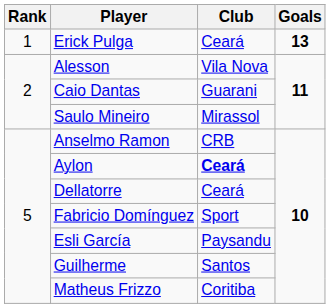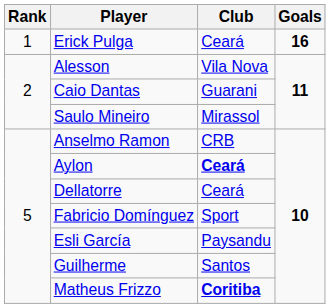Erick Pulga | Goals: 13 -> 16
Matheus Frizzo | Club: normal -> bold
